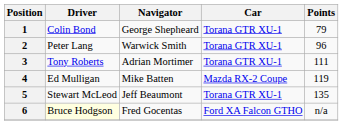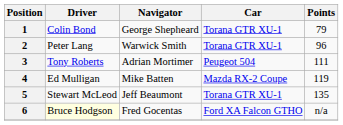3 | Car: Torana GTR XU-1 -> Peugeot 504
